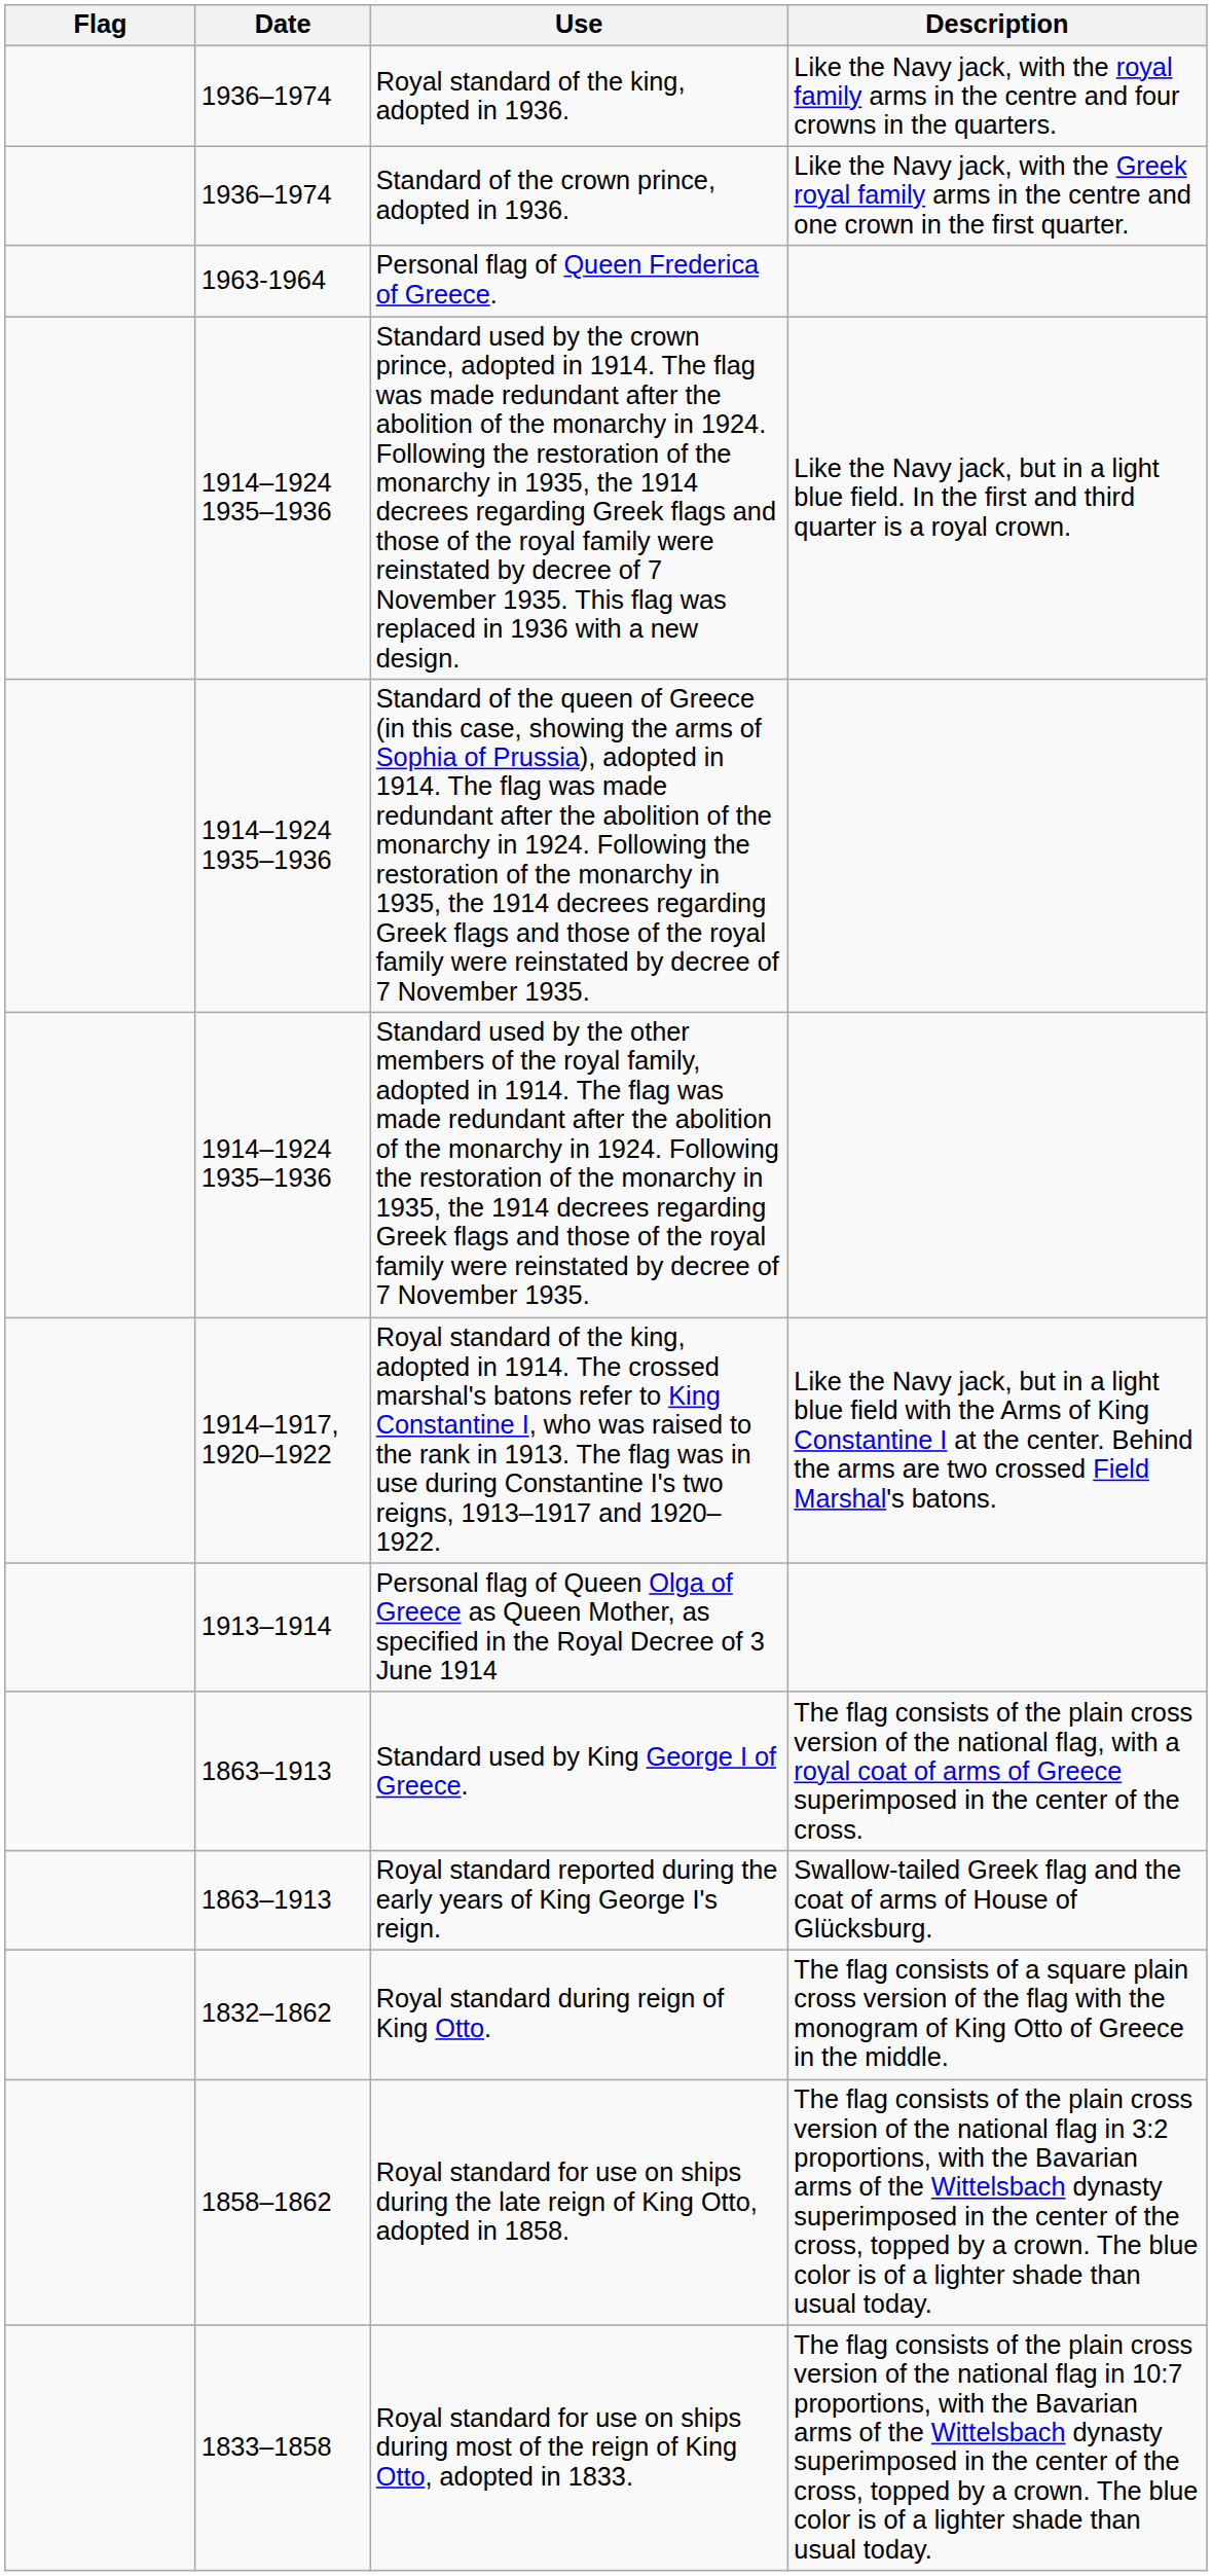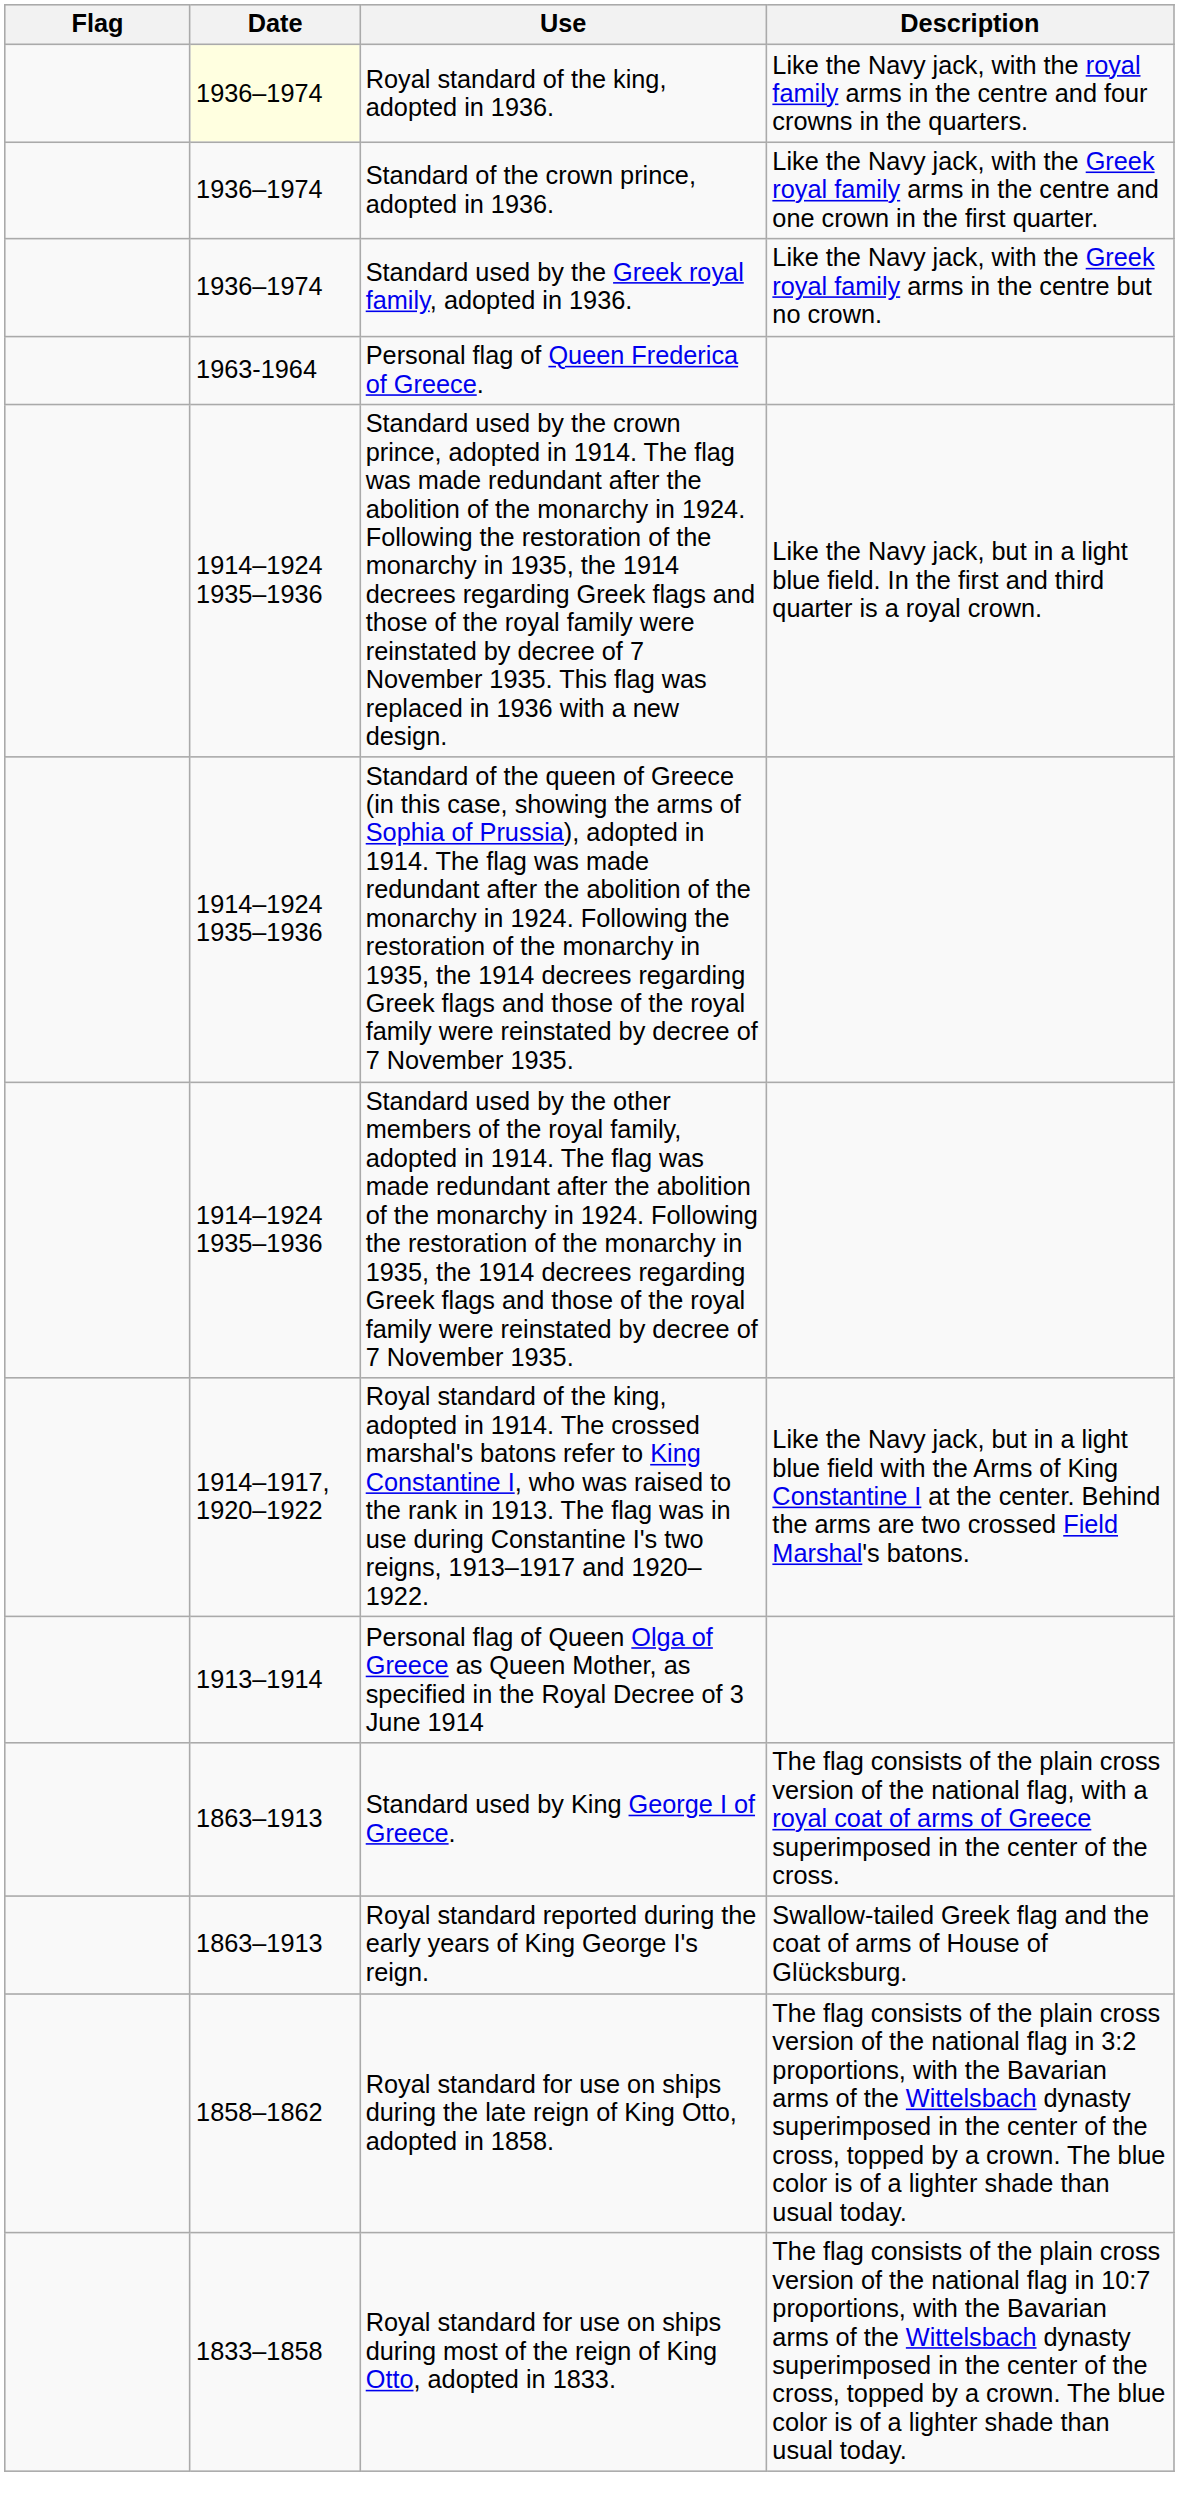Royal standard of the king, adopted in 1936. | Date: no background -> lightyellow background
+ row: 1936–1974 | Standard used by the Greek royal family, adopted in 1936. | Like the Navy jack, with the Greek royal family arms in the centre but no crown.
- row: 1832–1862 | Royal standard during reign of King Otto. | The flag consists of a square plain cross version of the flag with the monogram of King Otto of Greece in the middle.
